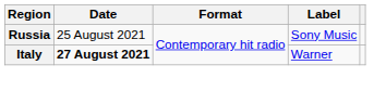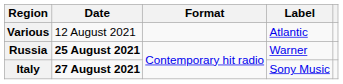+ row: Various | 12 August 2021 | Atlantic
Russia | Date: normal -> bold
Russia | Label: Sony Music -> Warner
Italy | Label: Warner -> Sony Music
